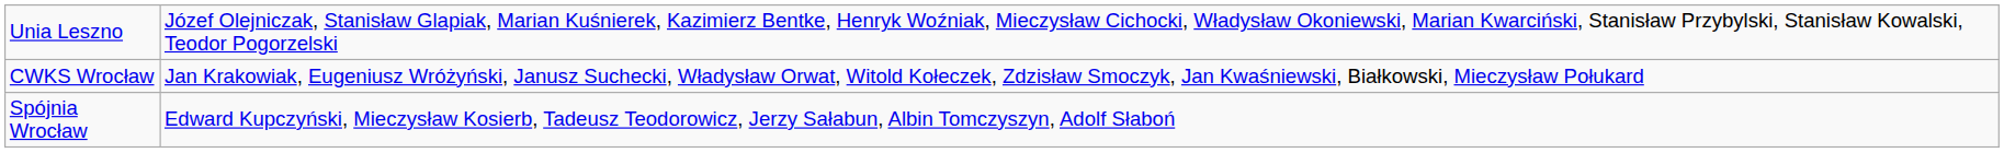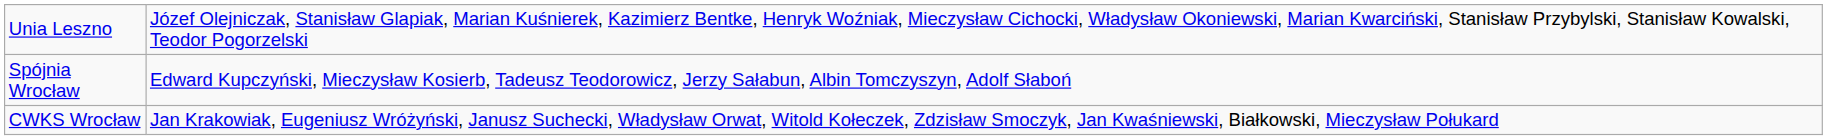rows swapped: CWKS Wrocław <-> Spójnia Wrocław
